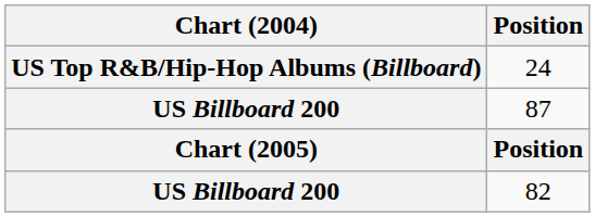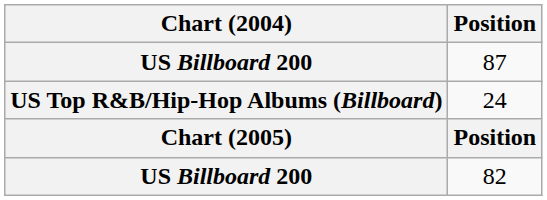rows swapped: 87 <-> 24
